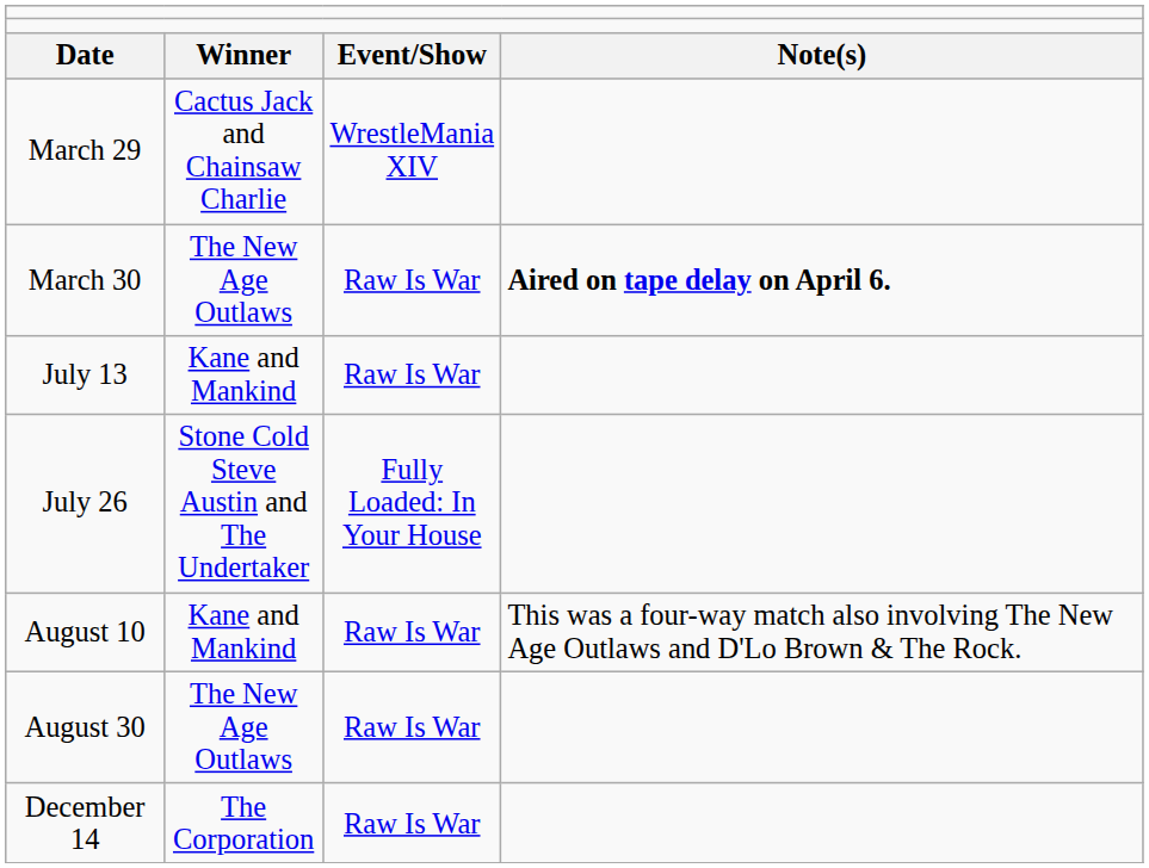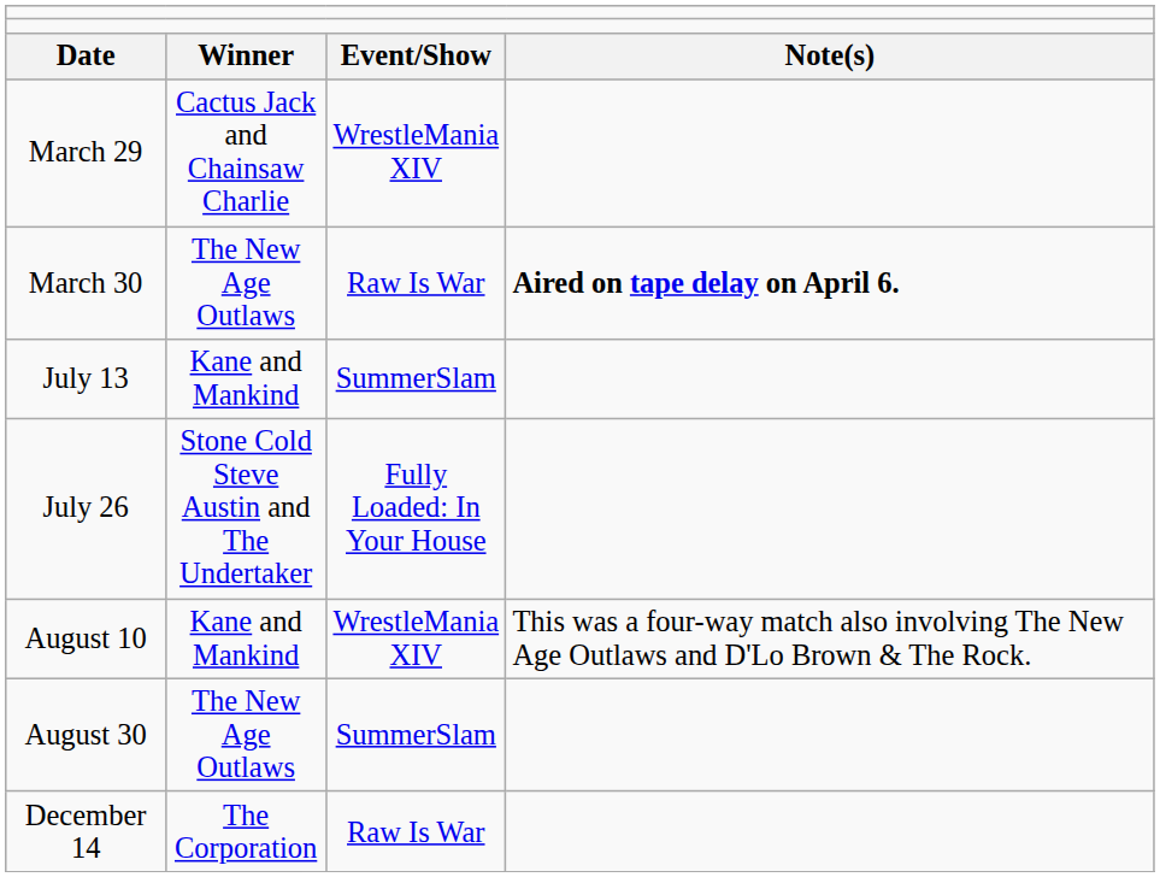July 13 | column 3: Raw Is War -> SummerSlam
August 10 | column 3: Raw Is War -> WrestleMania XIV
August 30 | column 3: Raw Is War -> SummerSlam
